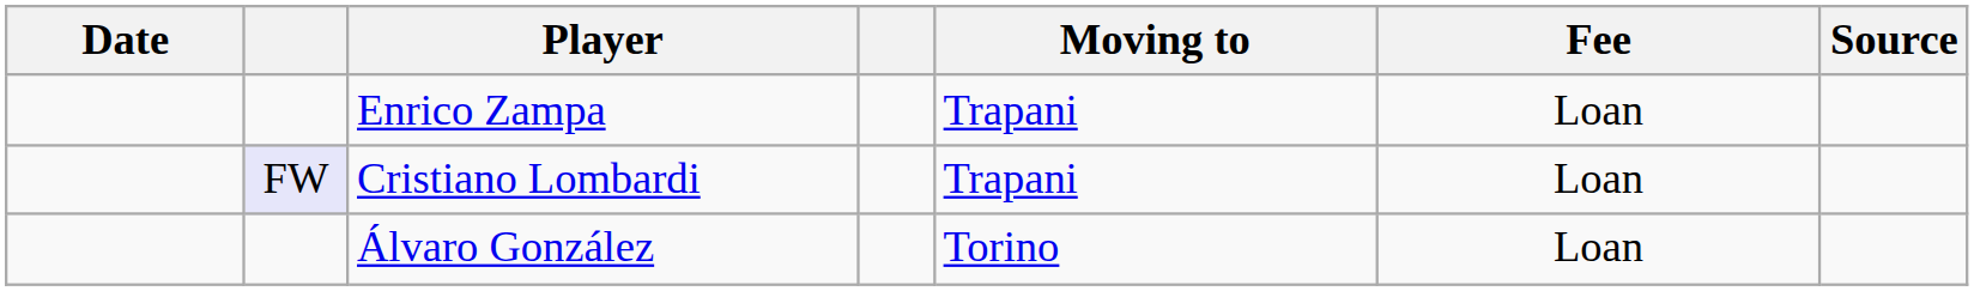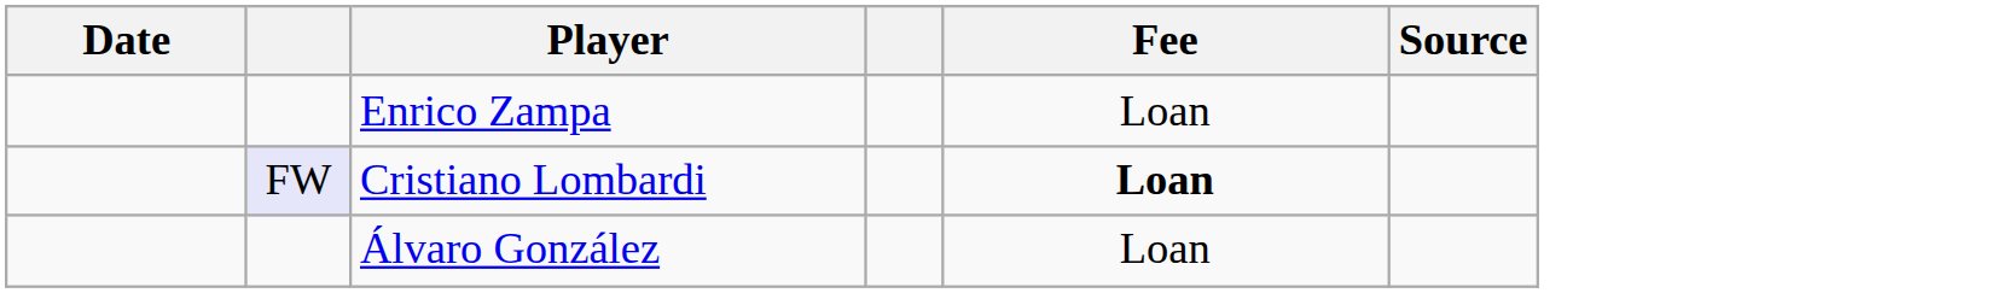- column: Moving to | Trapani | Trapani | Torino
Cristiano Lombardi | Fee: normal -> bold
